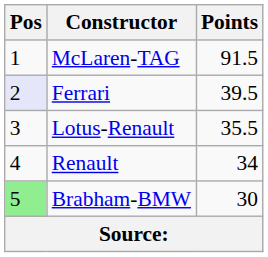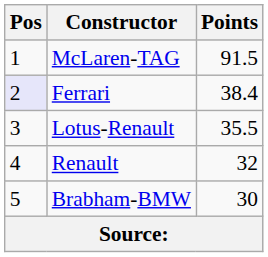Ferrari | Points: 39.5 -> 38.4
Renault | Points: 34 -> 32
Brabham-BMW | Pos: lightgreen background -> no background
